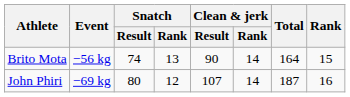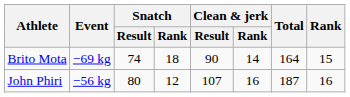Brito Mota | Event: −56 kg -> −69 kg
Brito Mota | Snatch / Rank: 13 -> 18
John Phiri | Event: −69 kg -> −56 kg
John Phiri | Clean & jerk / Rank: 14 -> 16
